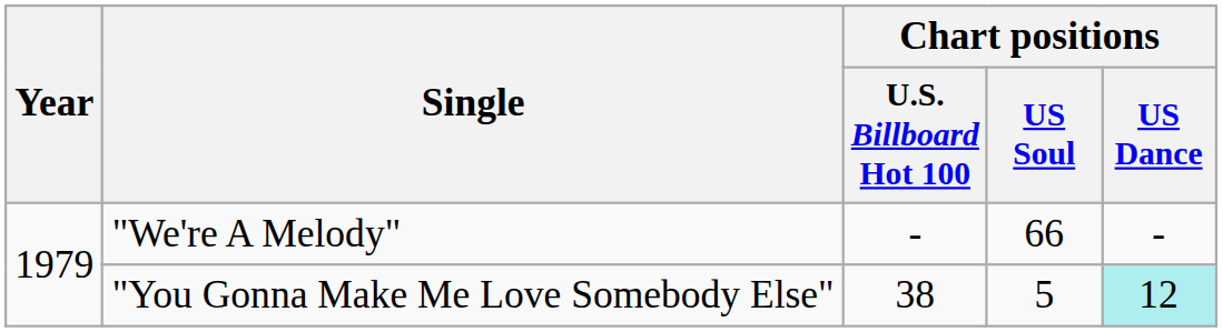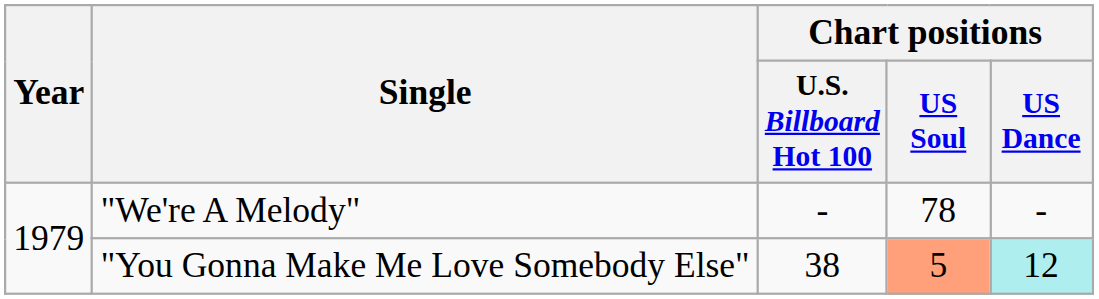"We're A Melody" | Chart positions / US Soul: 66 -> 78
"You Gonna Make Me Love Somebody Else" | Chart positions / US Soul: no background -> lightsalmon background
